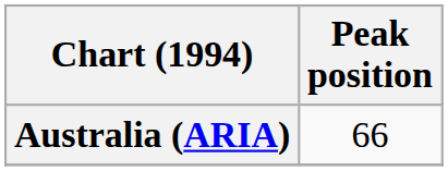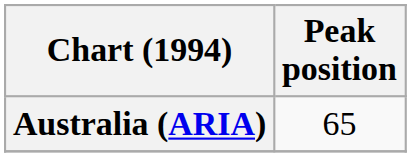Australia (ARIA) | Peak position: 66 -> 65
